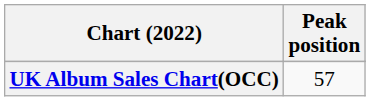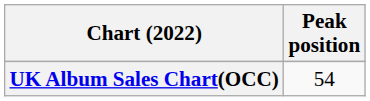UK Album Sales Chart(OCC) | Peak position: 57 -> 54
